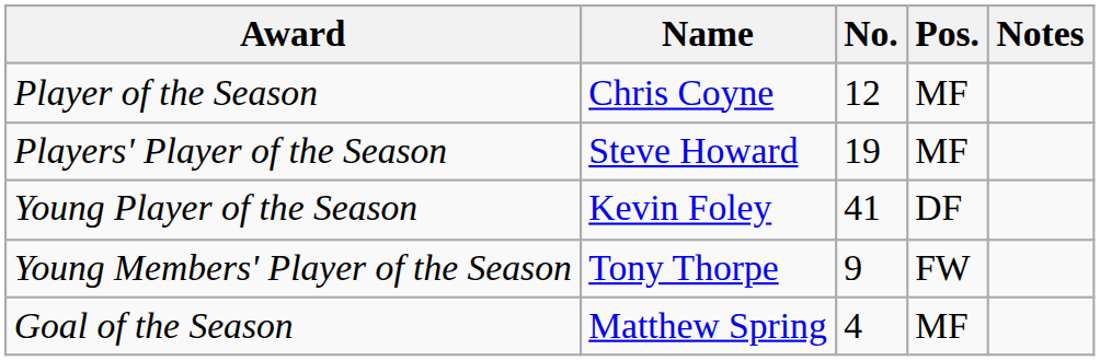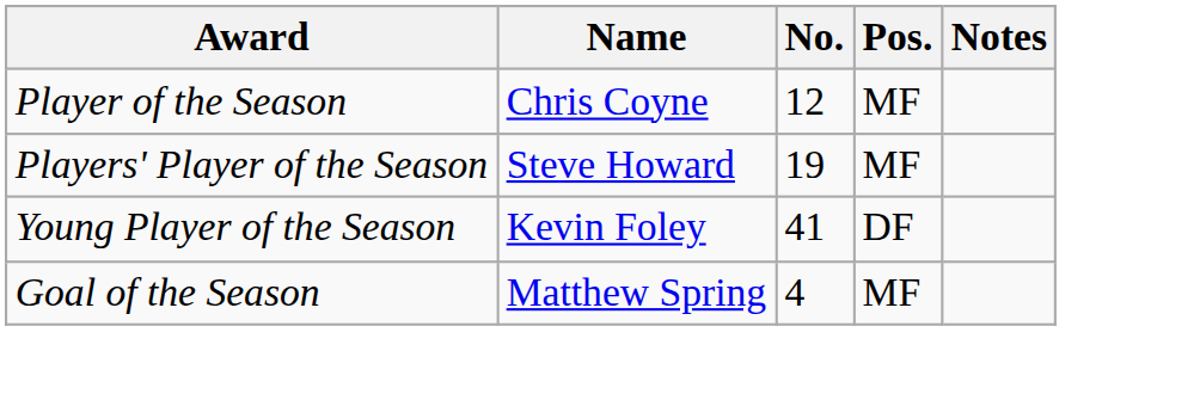- row: Young Members' Player of the Season | Tony Thorpe | 9 | FW
